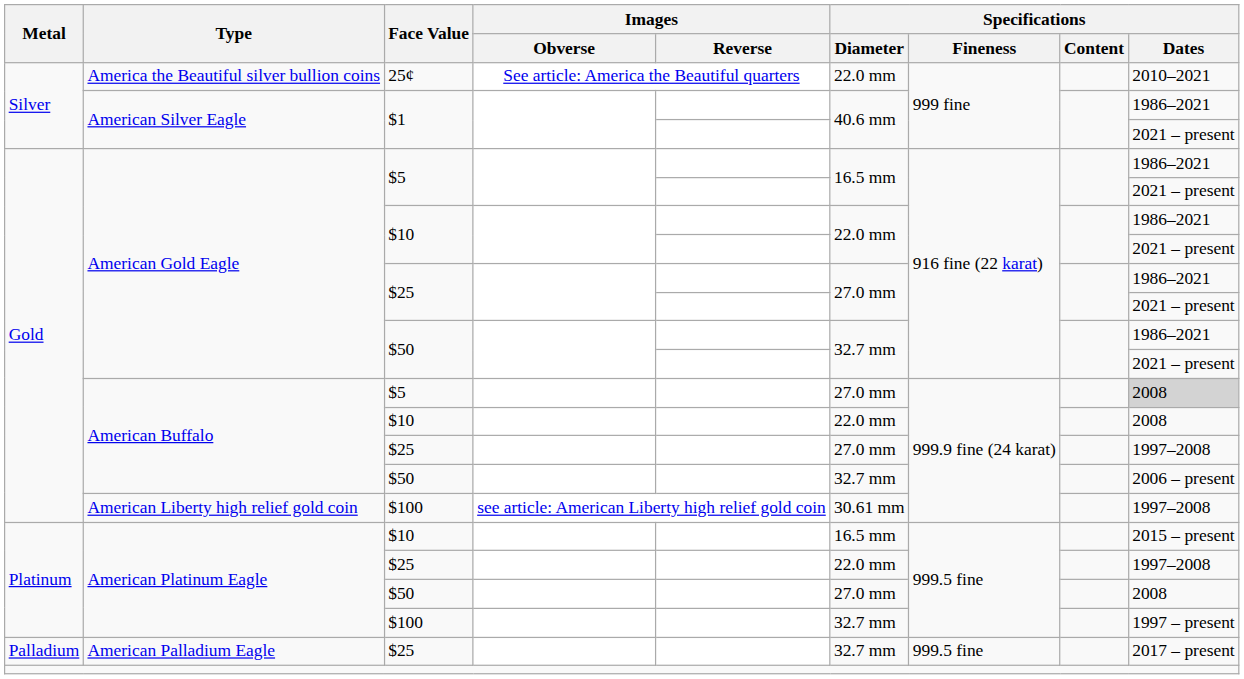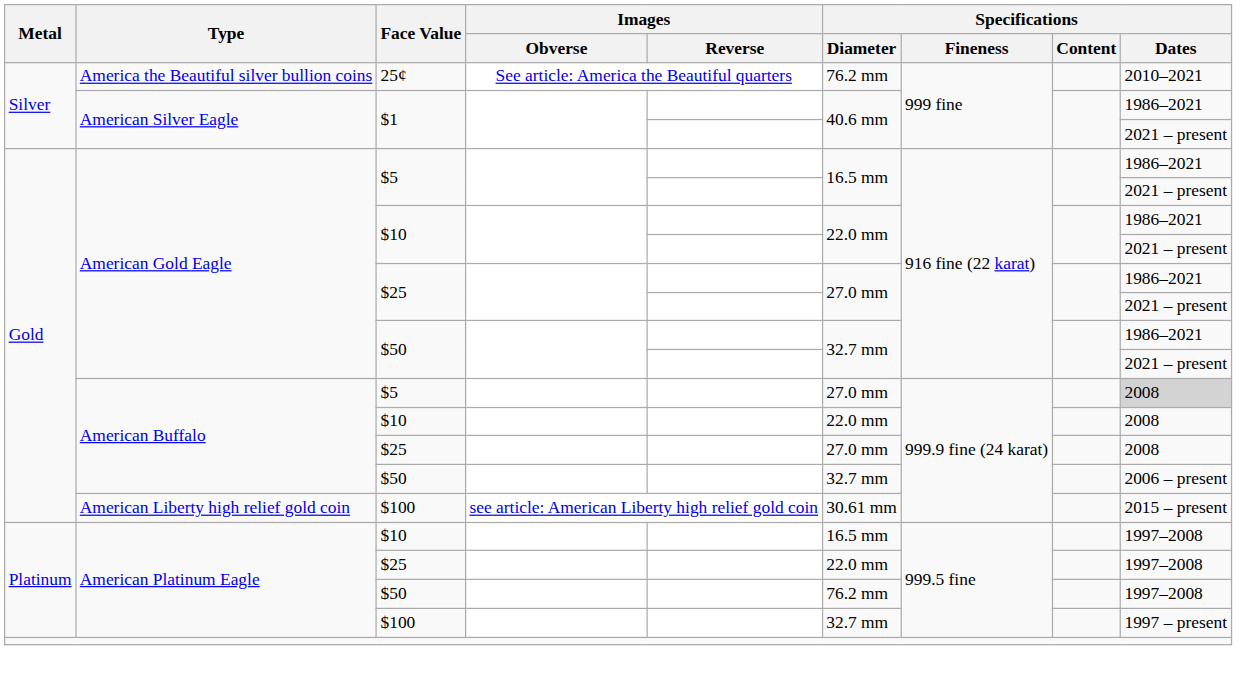America the Beautiful silver bullion coins | Specifications / Diameter: 22.0 mm -> 76.2 mm
American Buffalo / $25 | Specifications / Dates: 1997–2008 -> 2008
American Liberty high relief gold coin | Specifications / Dates: 1997–2008 -> 2015 – present
American Platinum Eagle / $10 | Specifications / Dates: 2015 – present -> 1997–2008
American Platinum Eagle / $50 | Specifications / Diameter: 27.0 mm -> 76.2 mm
American Platinum Eagle / $50 | Specifications / Dates: 2008 -> 1997–2008
- row: Palladium | American Palladium Eagle | $25 | 32.7 mm | 999.5 fine | 2017 – present
